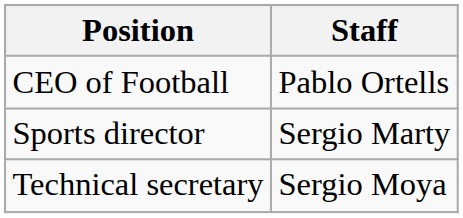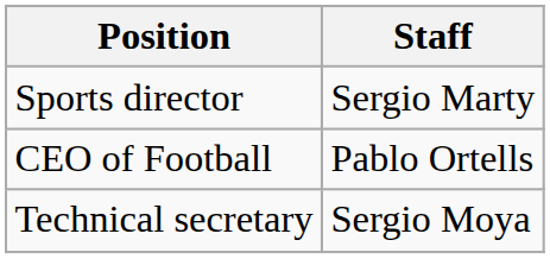rows swapped: CEO of Football <-> Sports director
